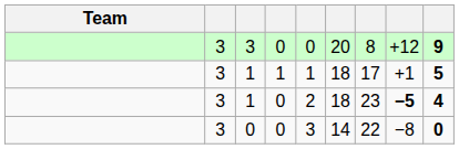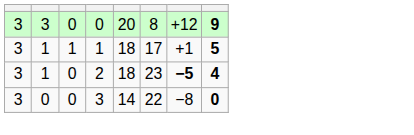- column: Team
